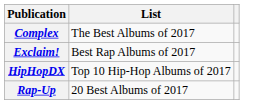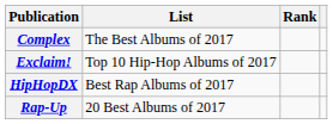+ column: Rank
Exclaim! | List: Best Rap Albums of 2017 -> Top 10 Hip-Hop Albums of 2017
HipHopDX | List: Top 10 Hip-Hop Albums of 2017 -> Best Rap Albums of 2017
